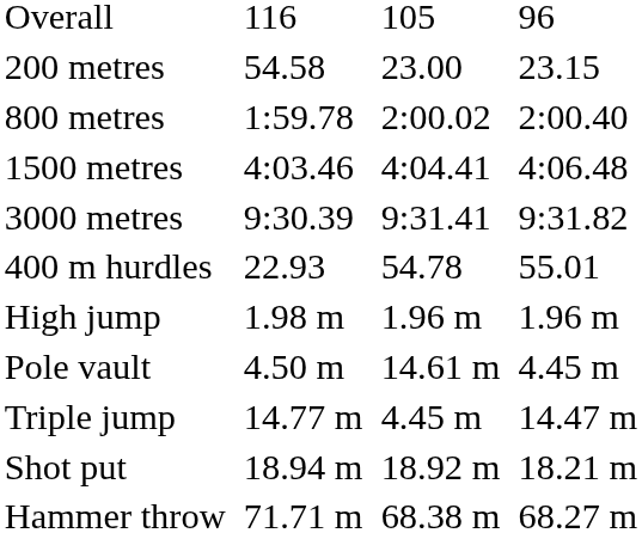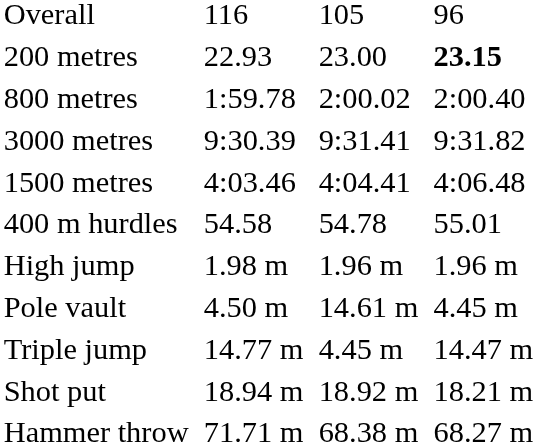200 metres | column 3: 54.58 -> 22.93
200 metres | column 7: normal -> bold
rows swapped: 1500 metres <-> 3000 metres
400 m hurdles | column 3: 22.93 -> 54.58
